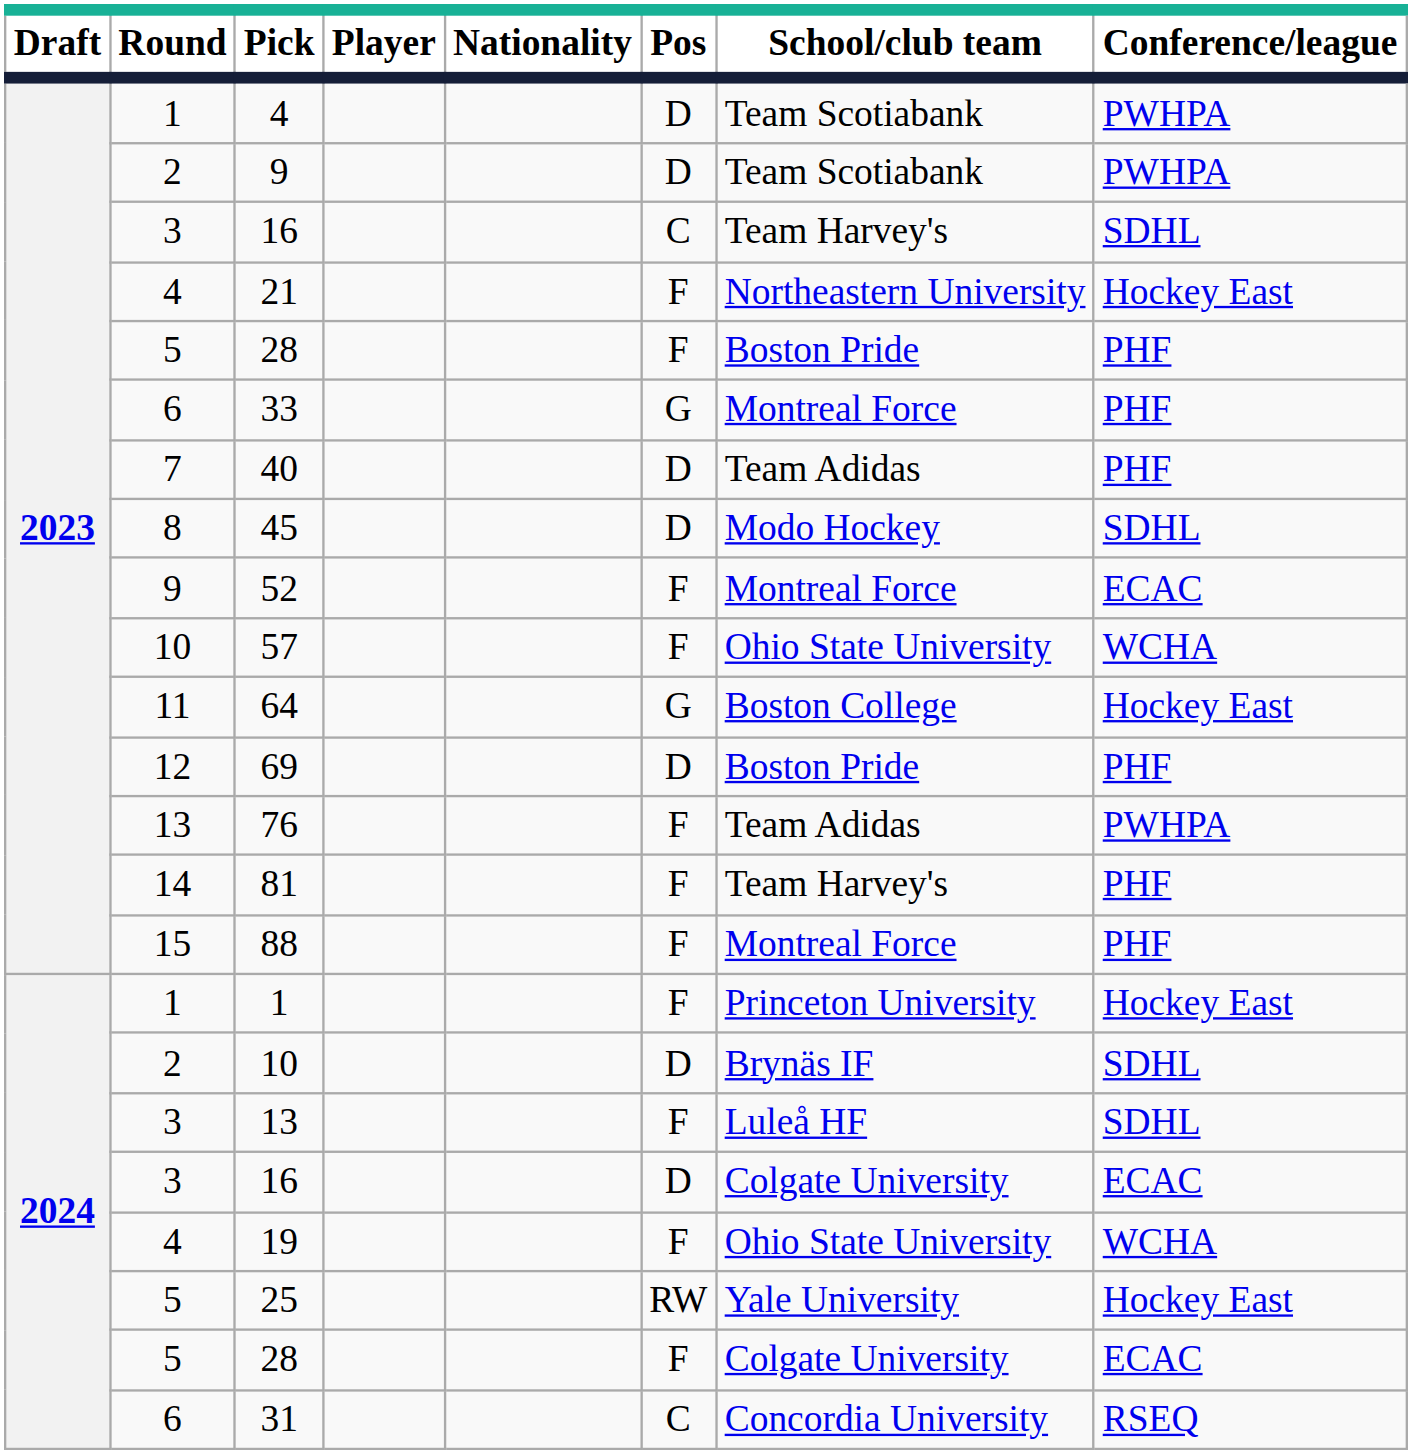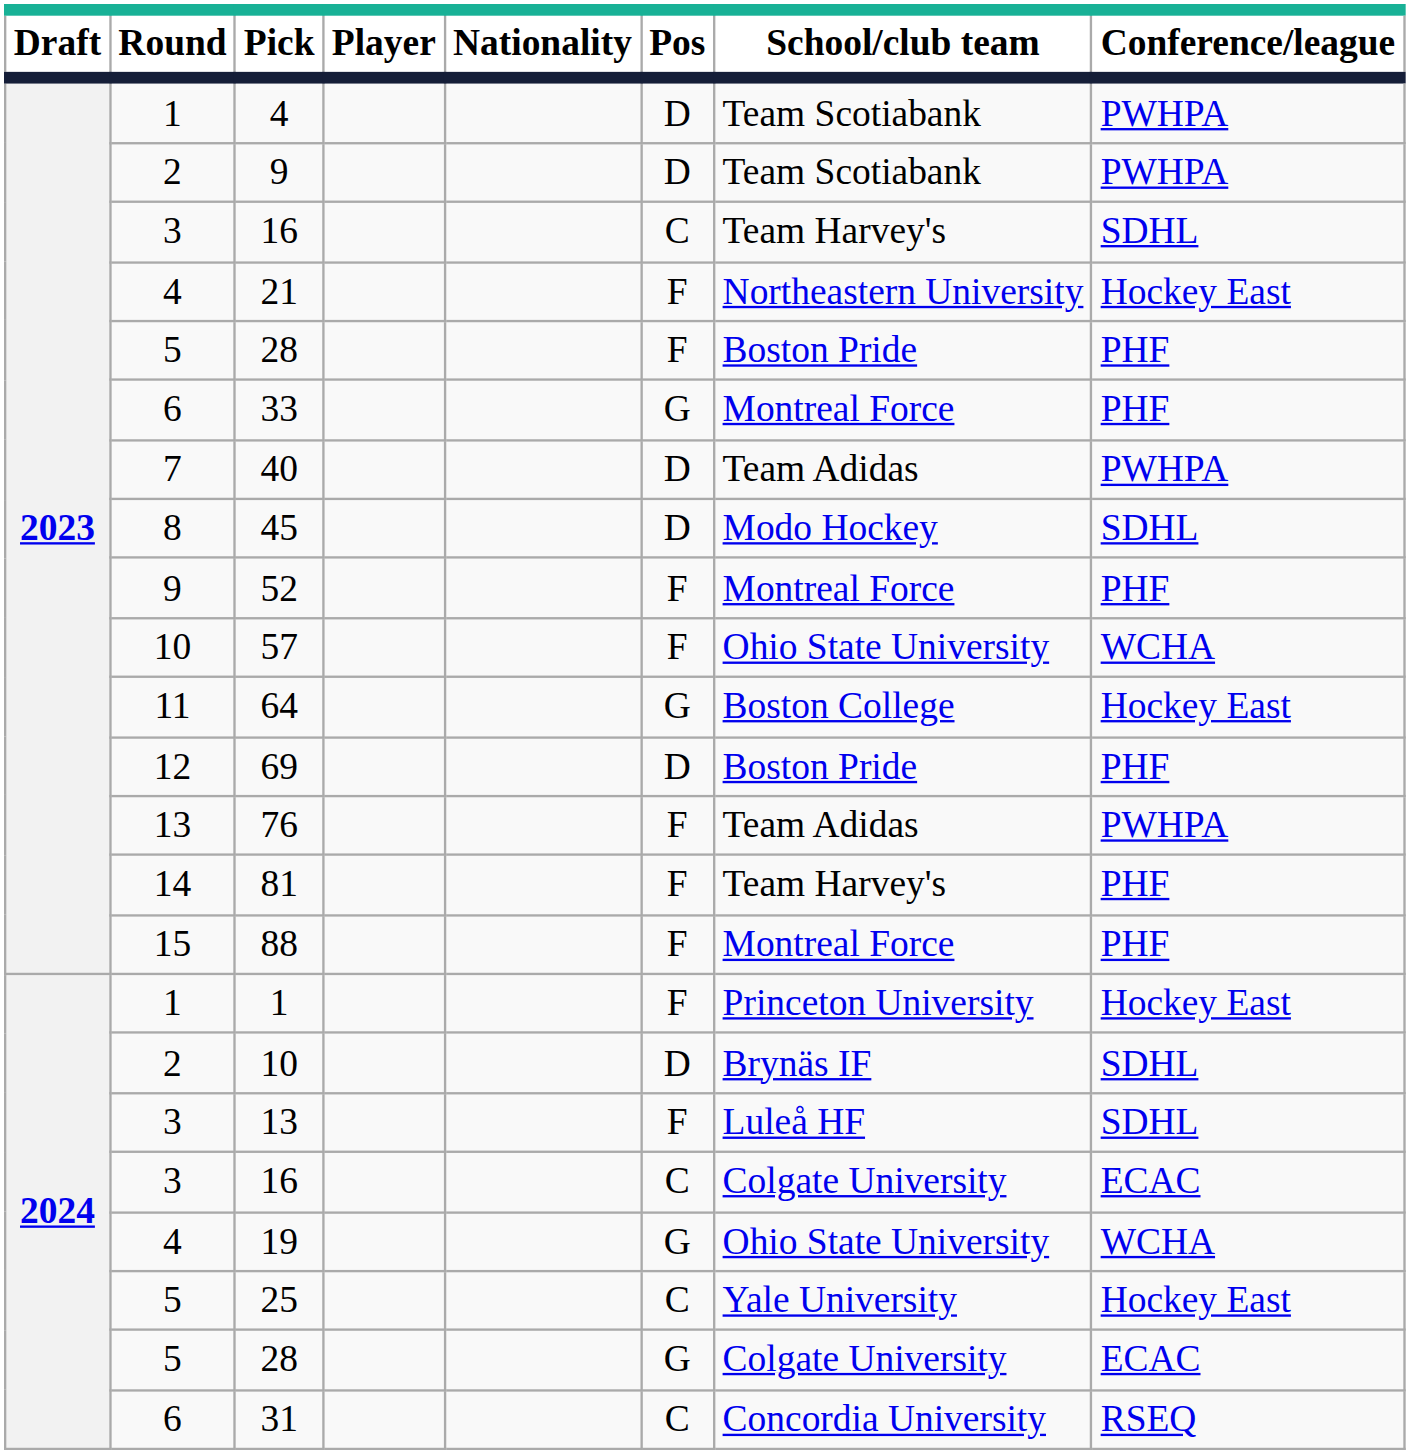40 | Conference/league: PHF -> PWHPA
52 | Conference/league: ECAC -> PHF
2024 / 16 | Pos: D -> C
19 | Pos: F -> G
25 | Pos: RW -> C
2024 / 28 | Pos: F -> G
